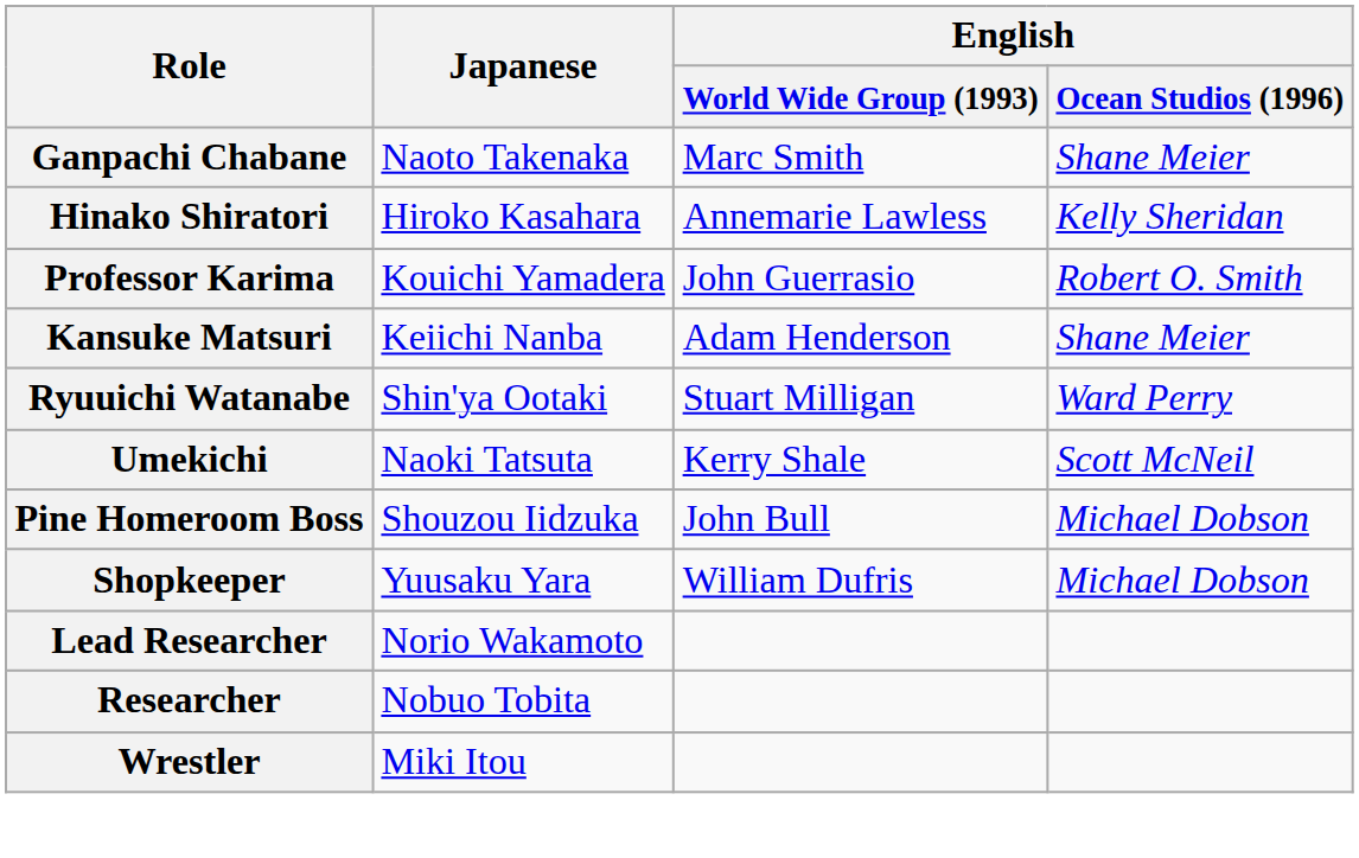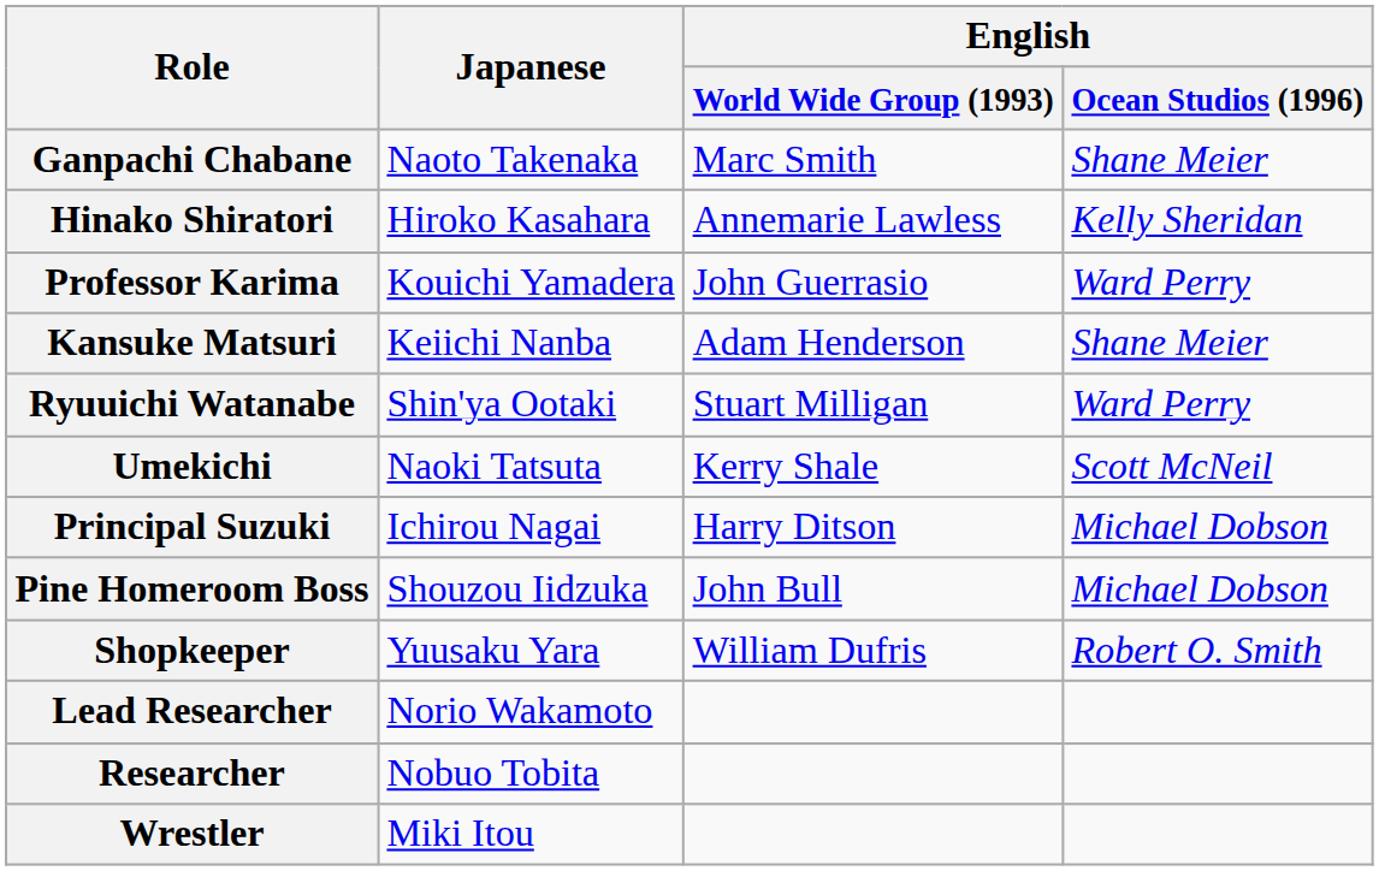Professor Karima | English / Ocean Studios (1996): Robert O. Smith -> Ward Perry
+ row: Principal Suzuki | Ichirou Nagai | Harry Ditson | Michael Dobson
Shopkeeper | English / Ocean Studios (1996): Michael Dobson -> Robert O. Smith
